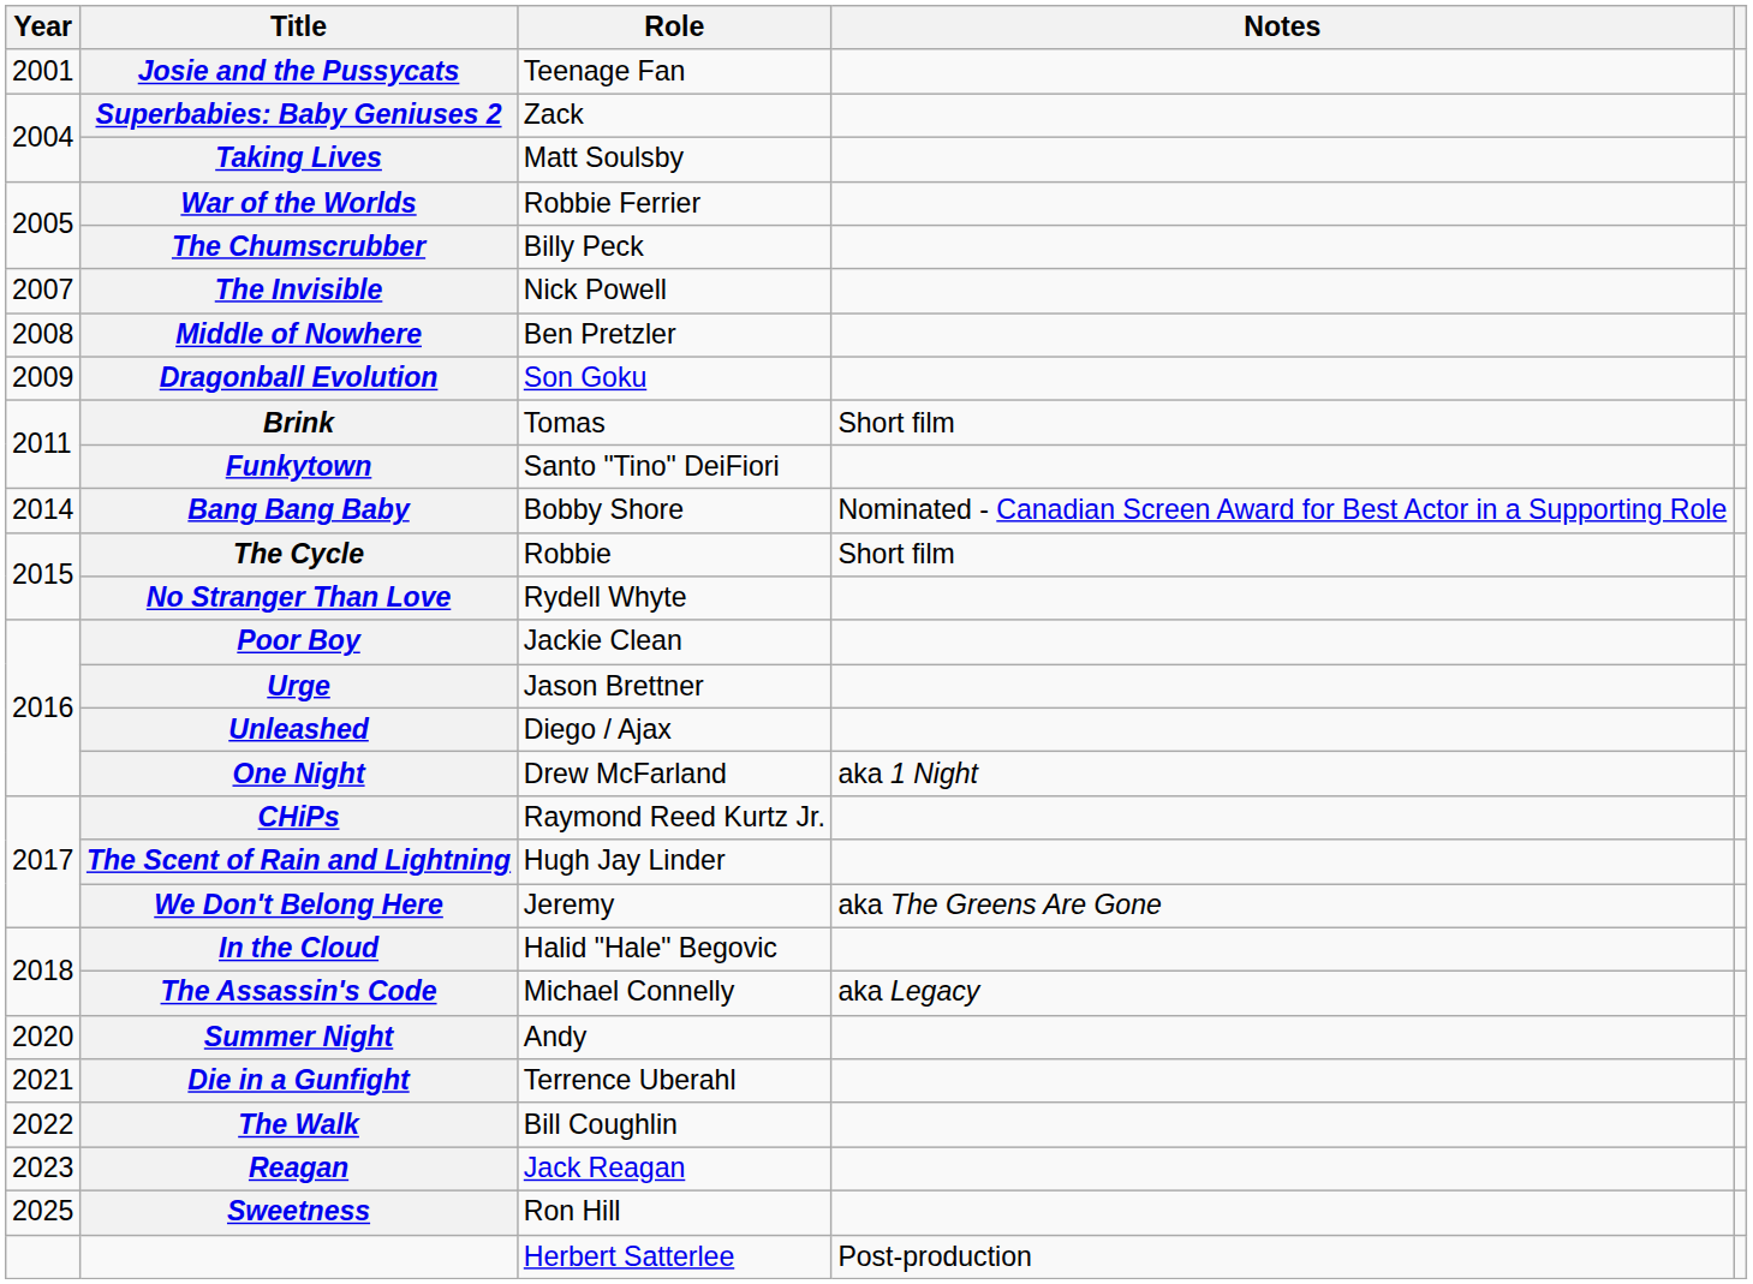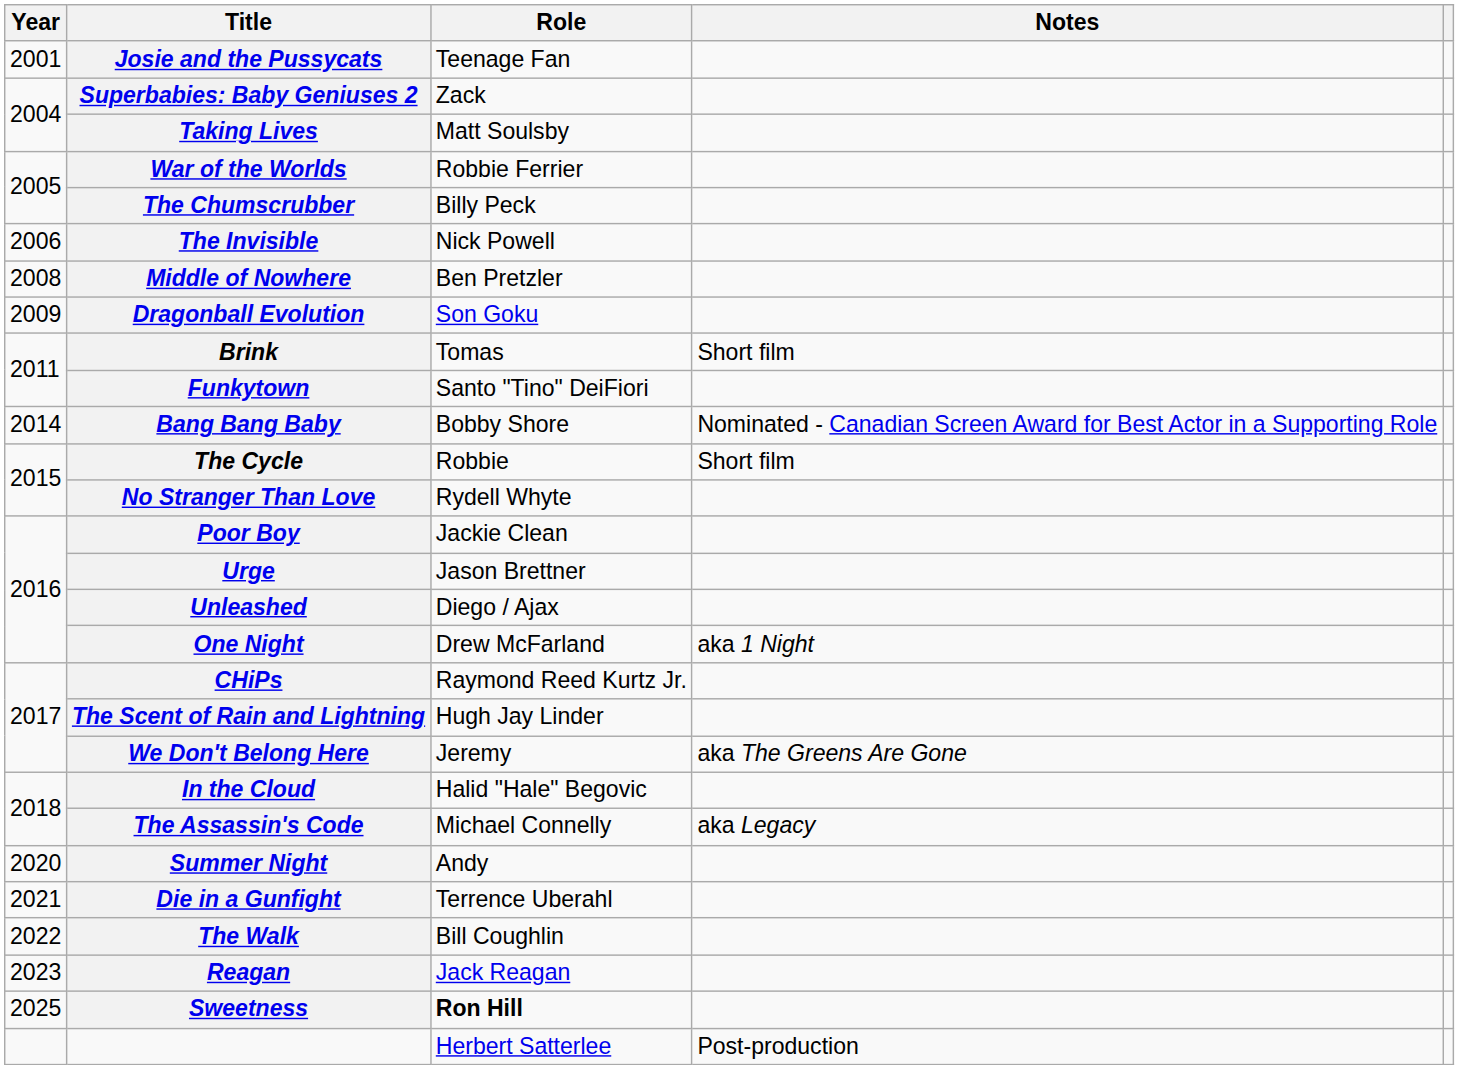The Invisible | Year: 2007 -> 2006
Sweetness | Role: normal -> bold
